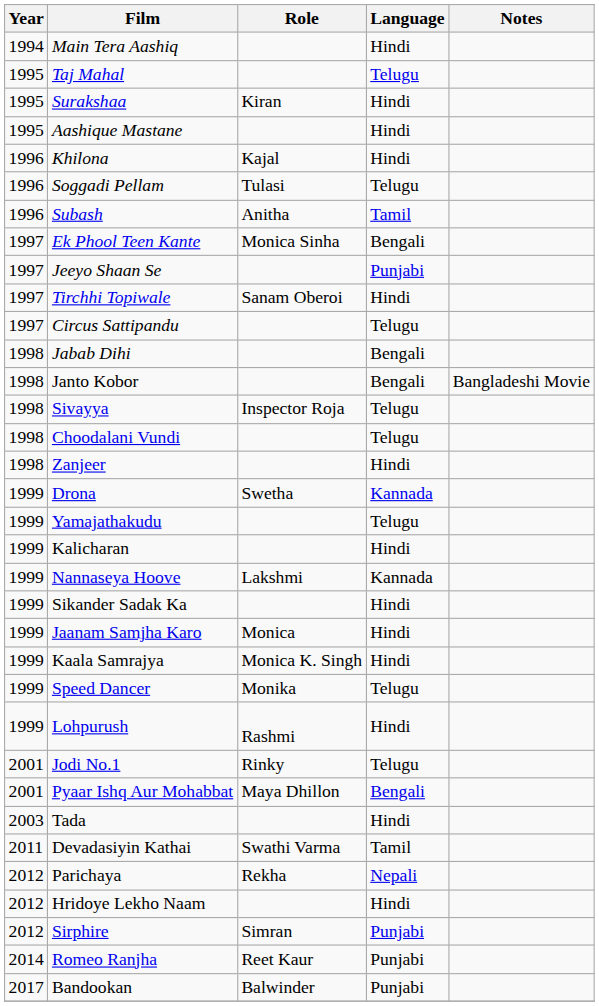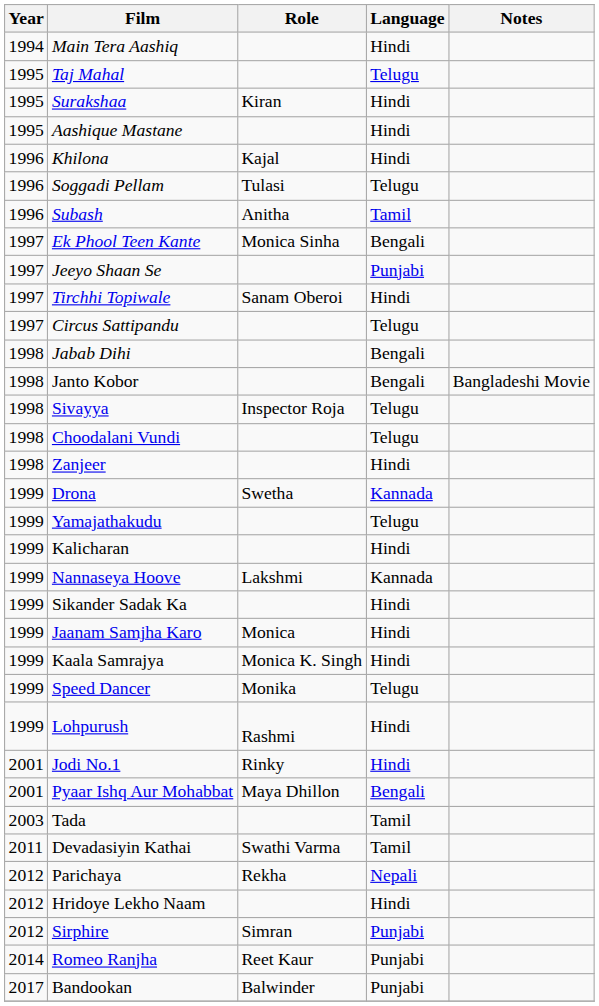Jodi No.1 | Language: Telugu -> Hindi
Tada | Language: Hindi -> Tamil
